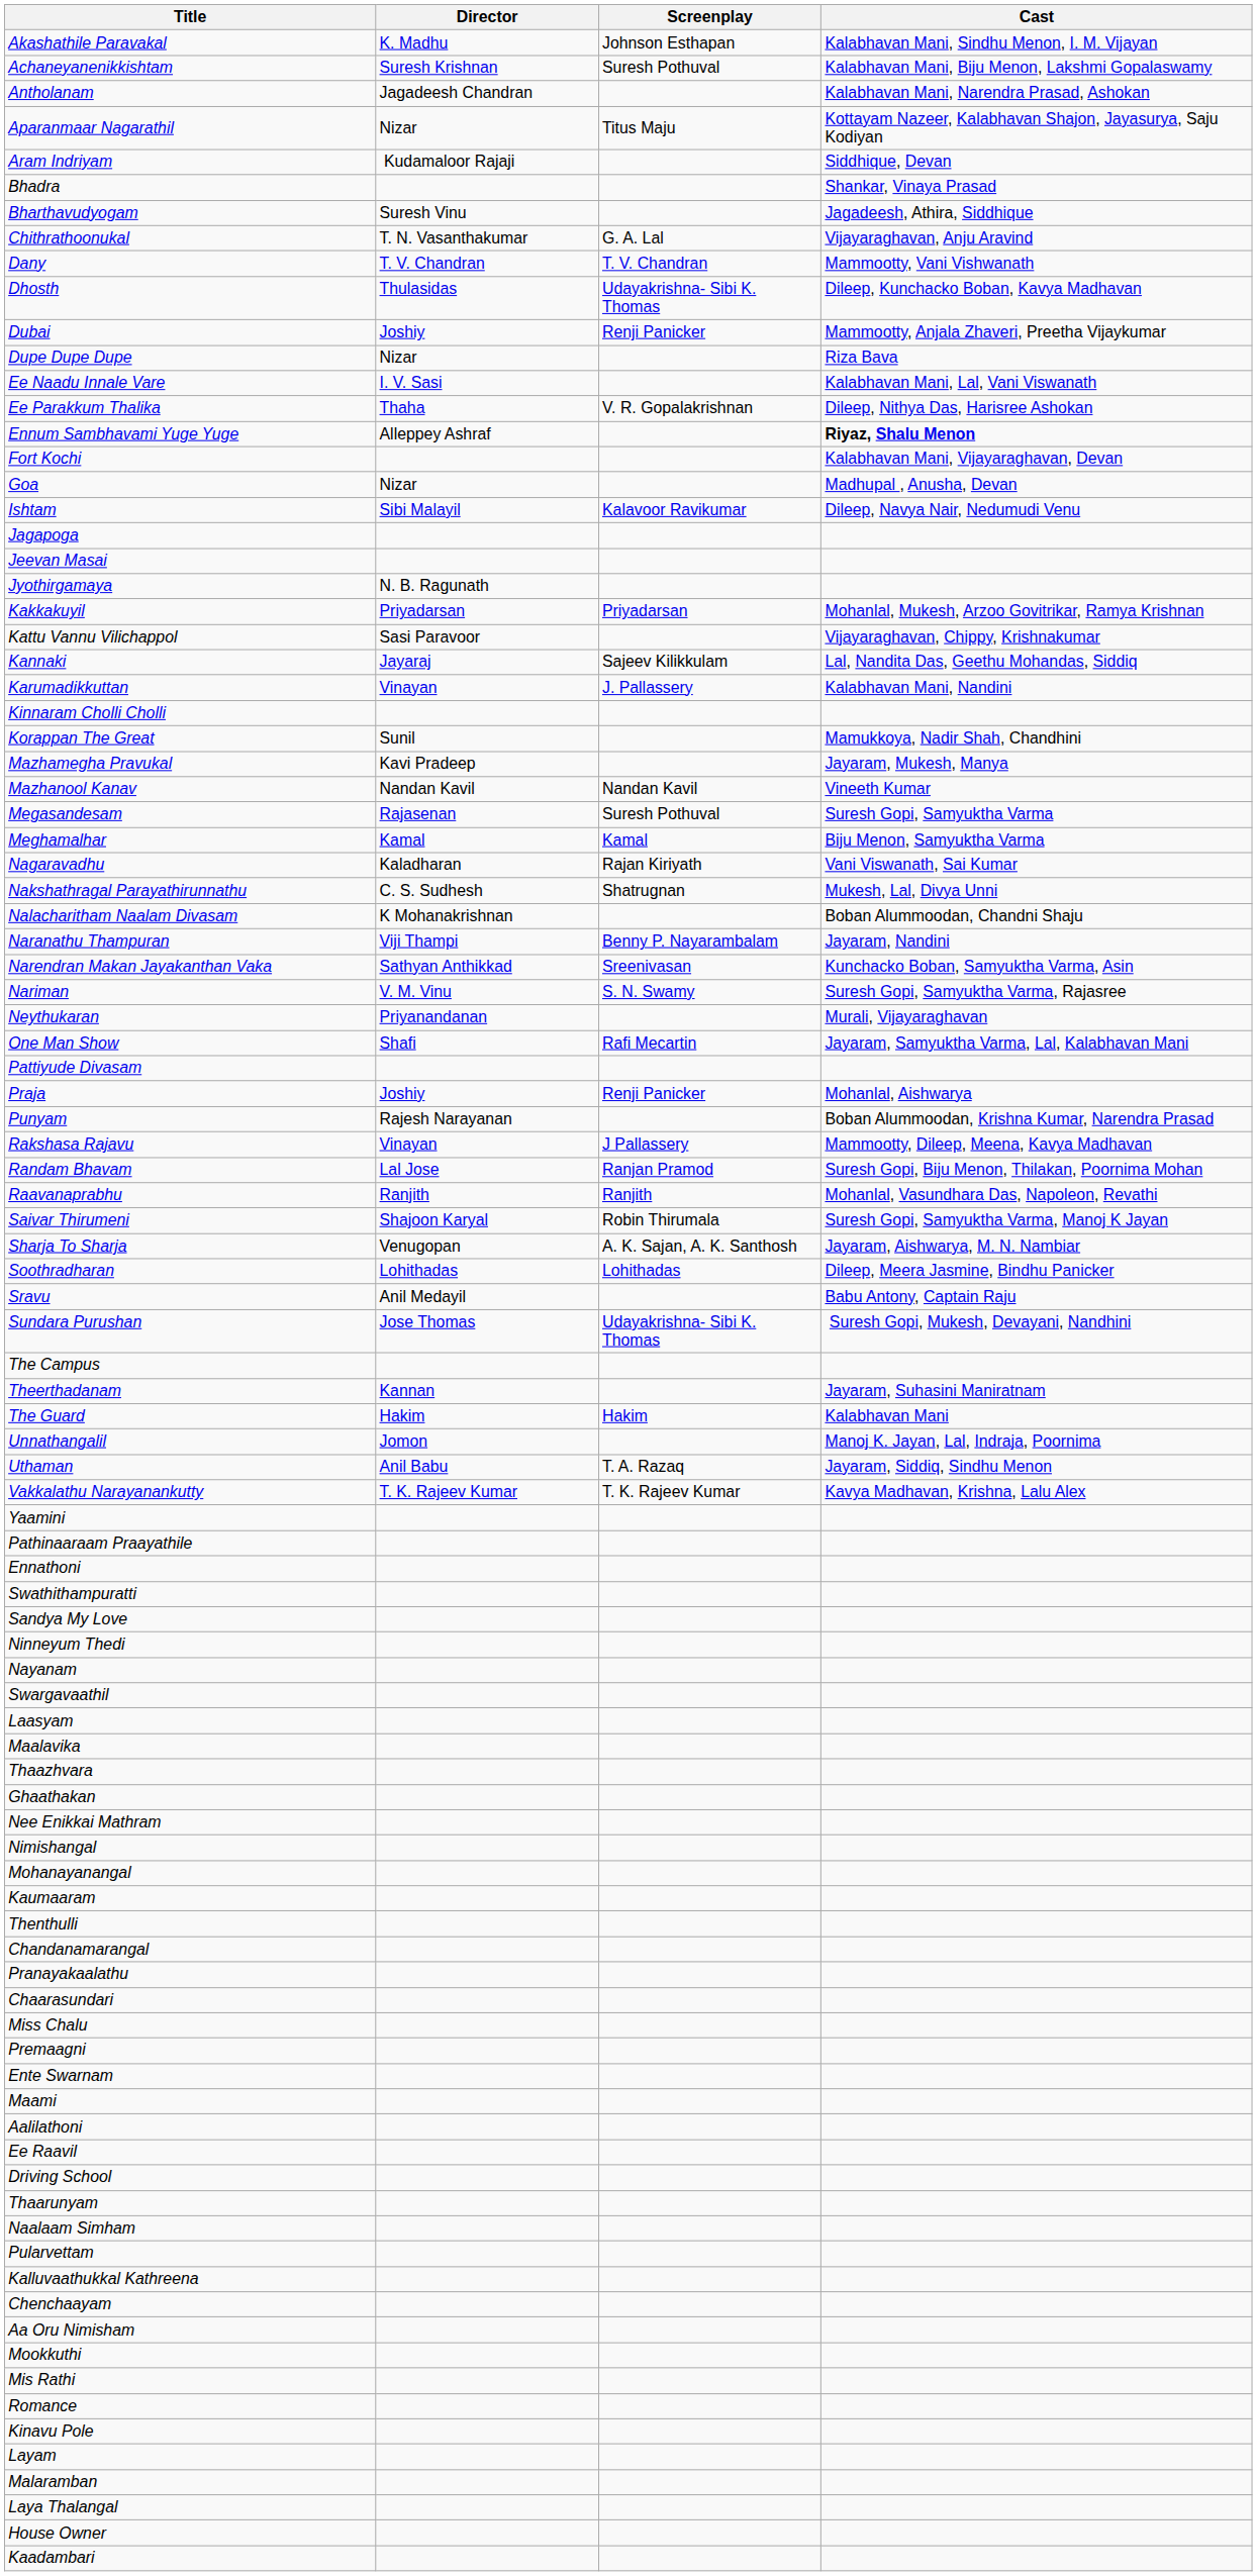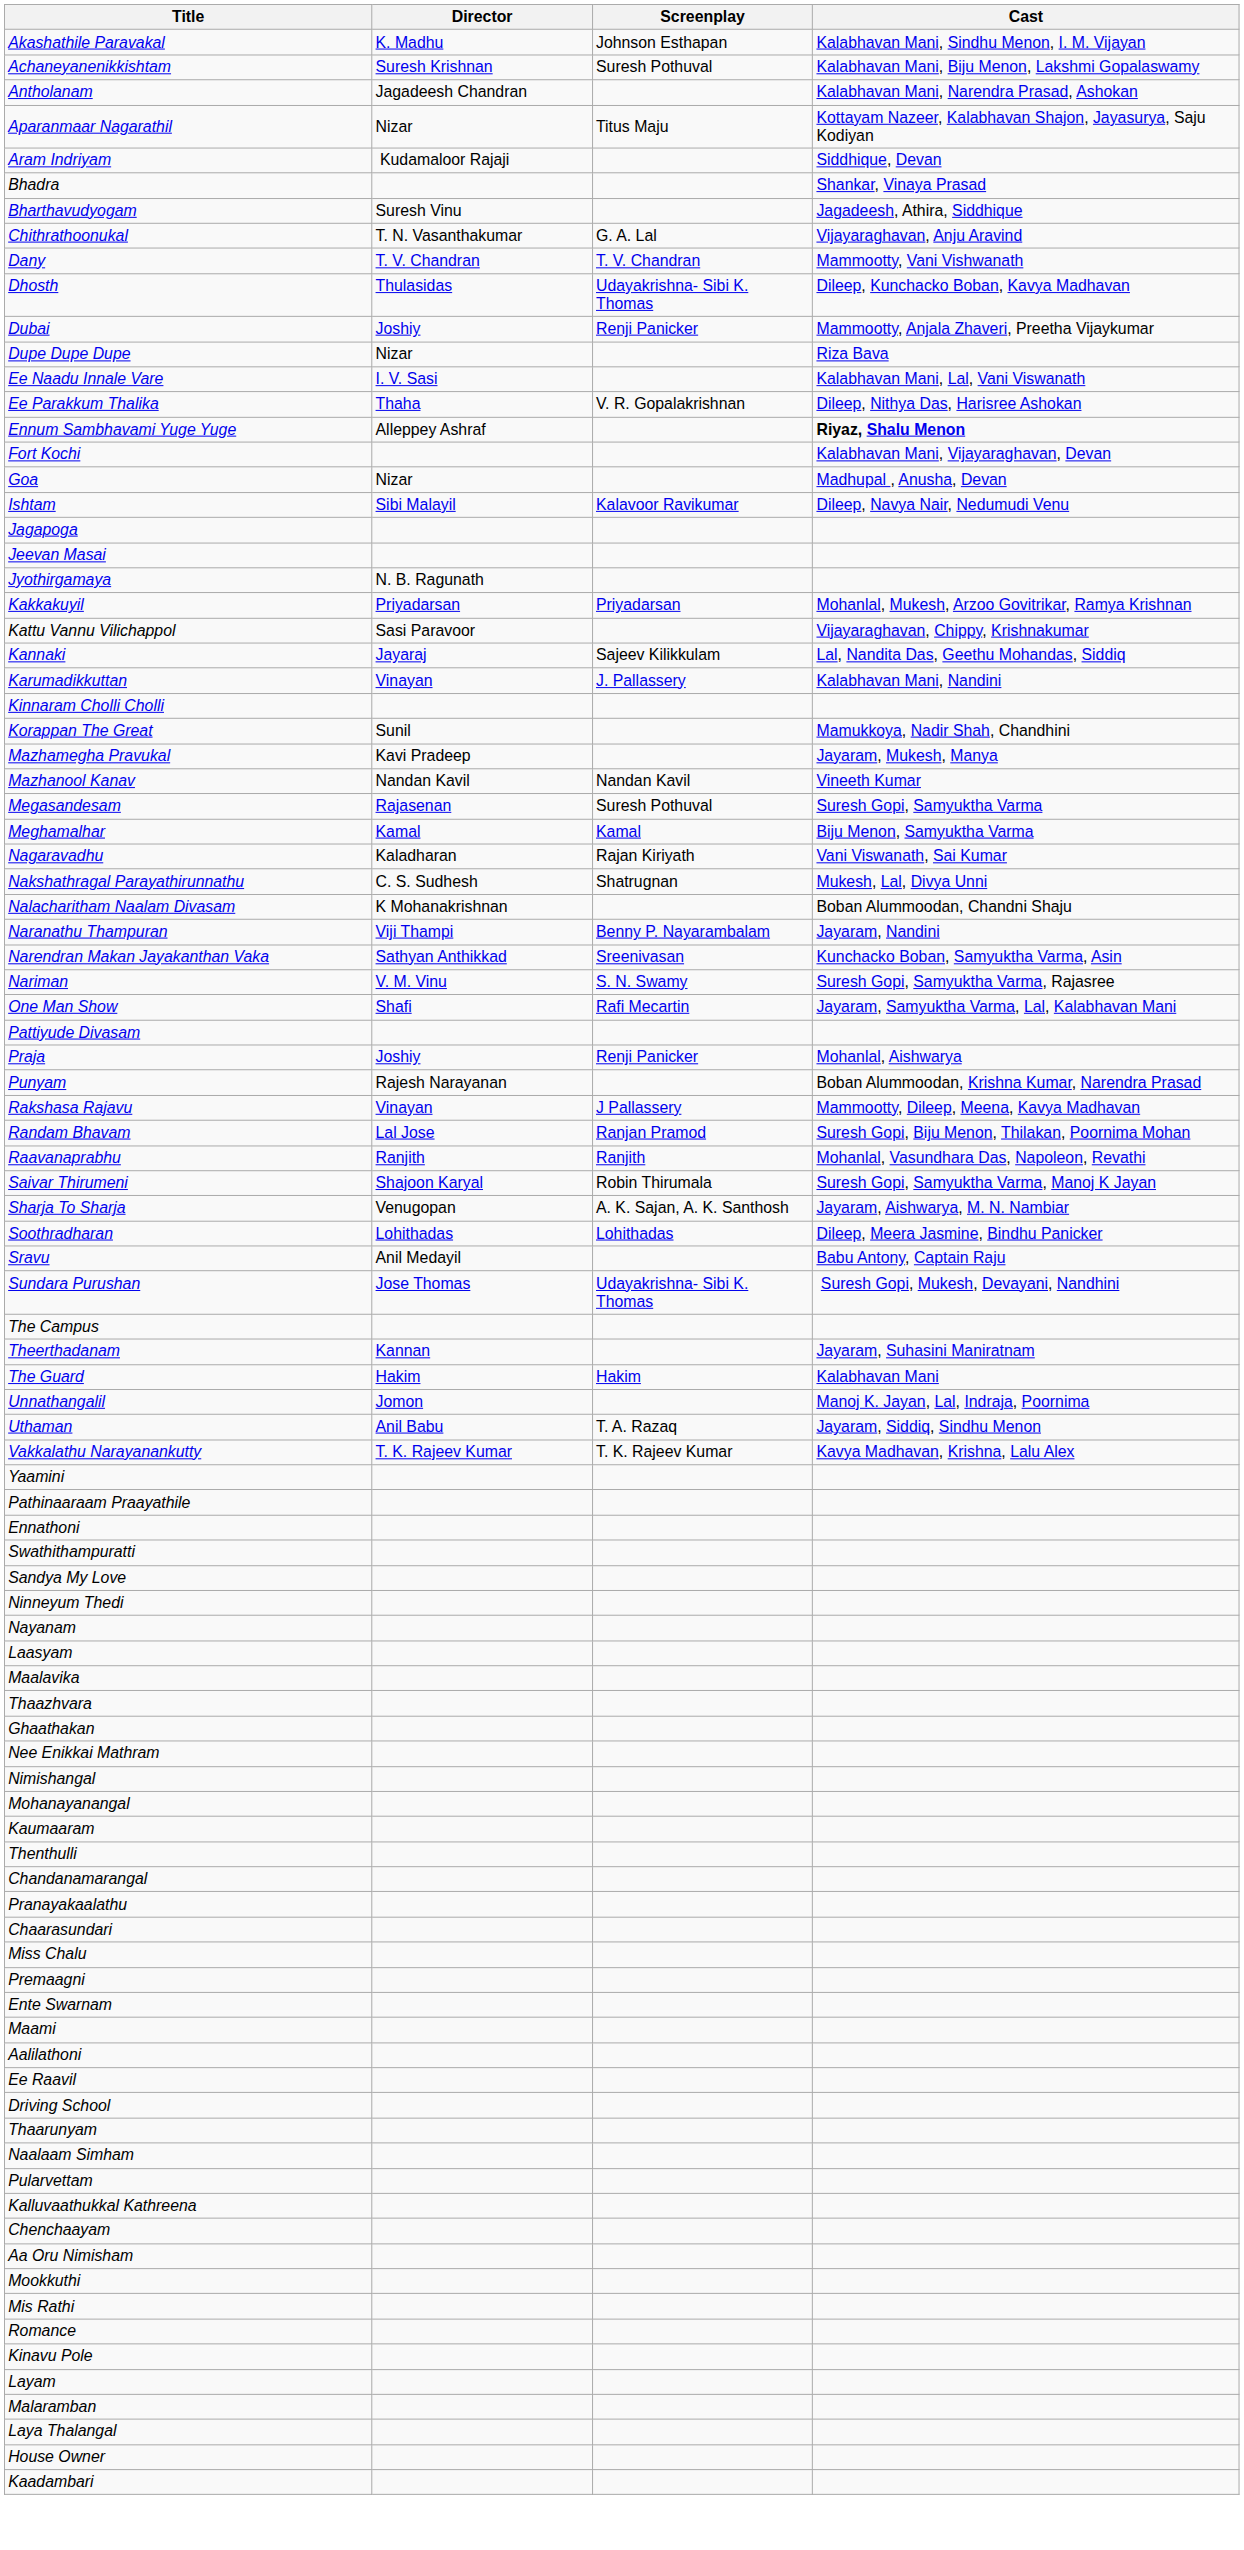- row: Neythukaran | Priyanandanan | Murali, Vijayaraghavan
- row: Swargavaathil
